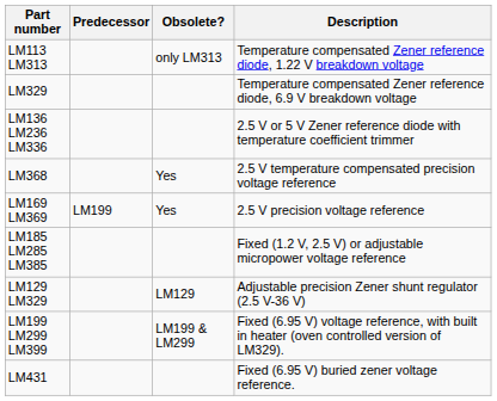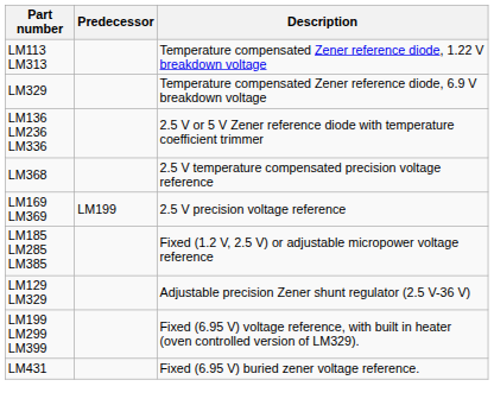- column: Obsolete? | only LM313 | Yes | Yes | LM129 | LM199 & LM299
